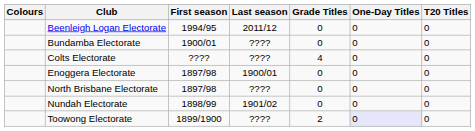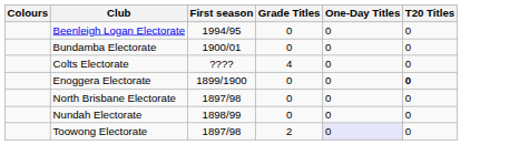- column: Last season | 2011/12 | ???? | ???? | 1900/01 | ???? | 1901/02 | ????
Enoggera Electorate | First season: 1897/98 -> 1899/1900
Enoggera Electorate | T20 Titles: normal -> bold
Toowong Electorate | First season: 1899/1900 -> 1897/98
